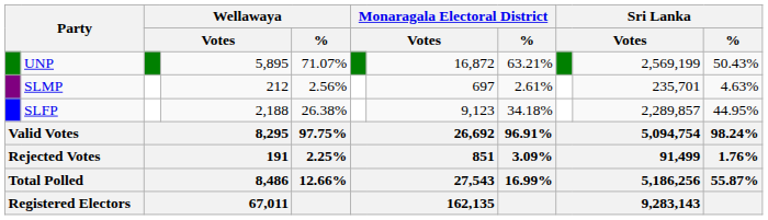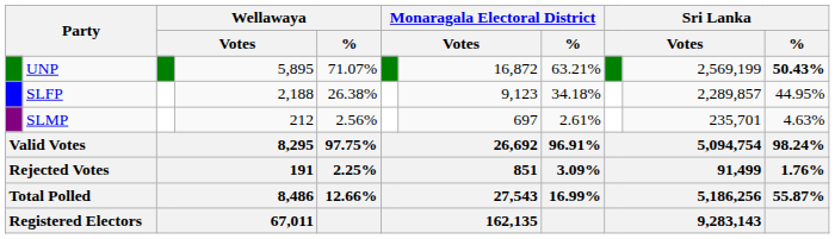UNP | Sri Lanka / %: normal -> bold
rows swapped: SLFP <-> SLMP
